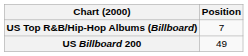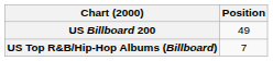rows swapped: US Billboard 200 <-> US Top R&B/Hip-Hop Albums (Billboard)
